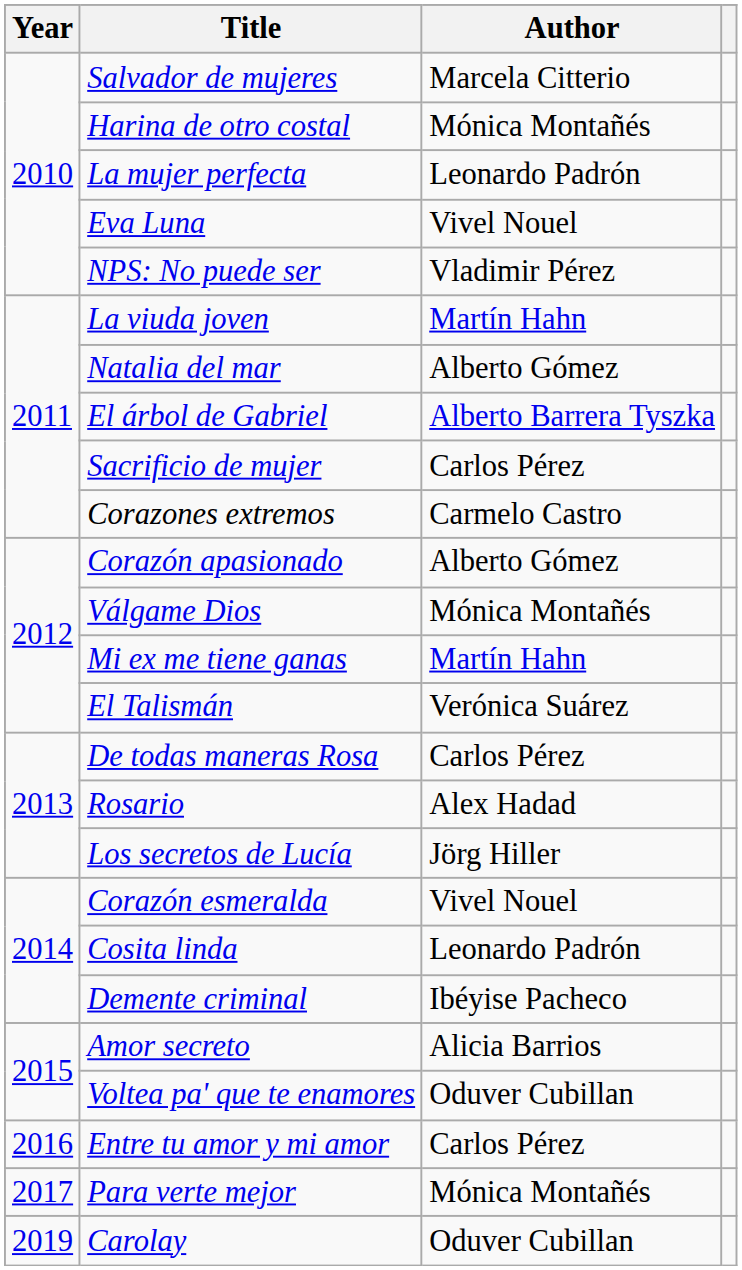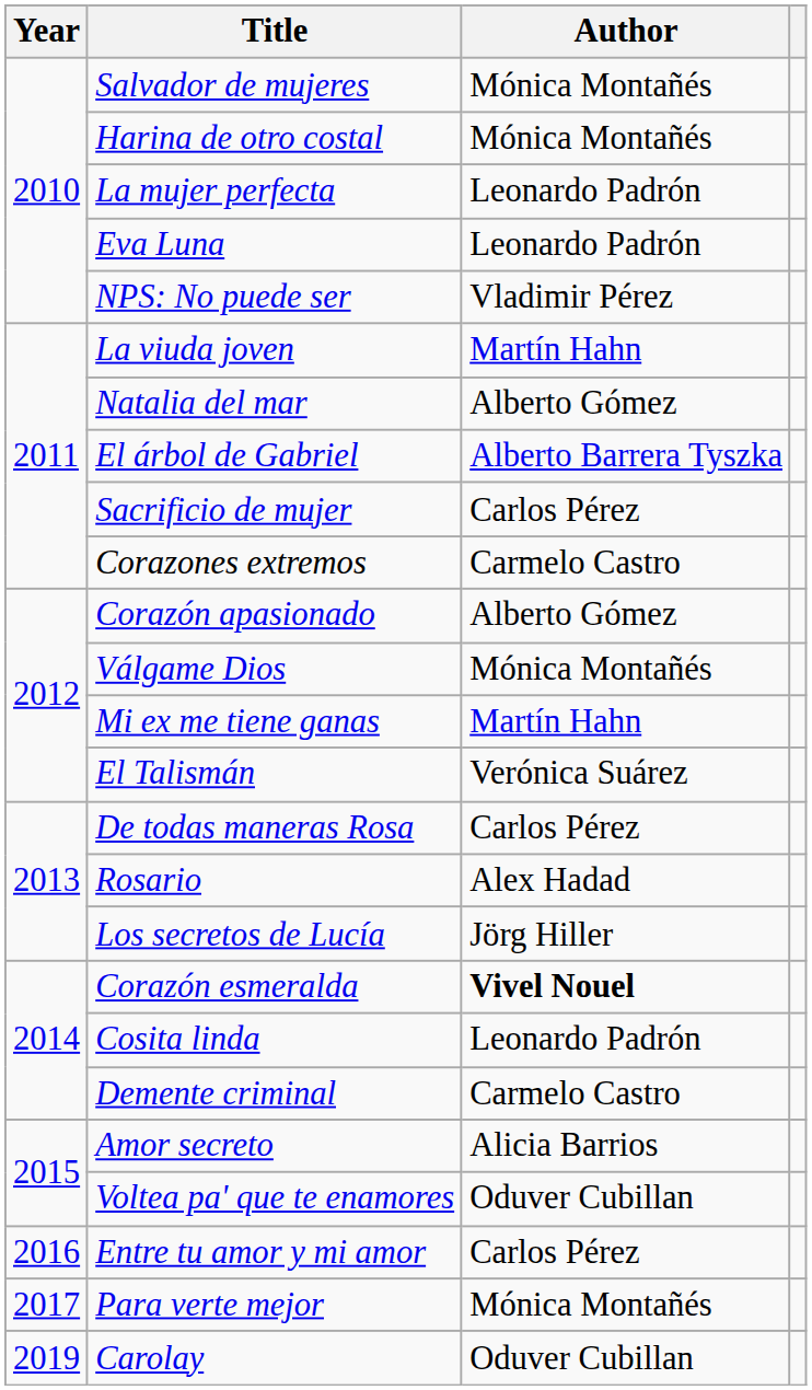Salvador de mujeres | Author: Marcela Citterio -> Mónica Montañés
Eva Luna | Author: Vivel Nouel -> Leonardo Padrón
Corazón esmeralda | Author: normal -> bold
Demente criminal | Author: Ibéyise Pacheco -> Carmelo Castro
